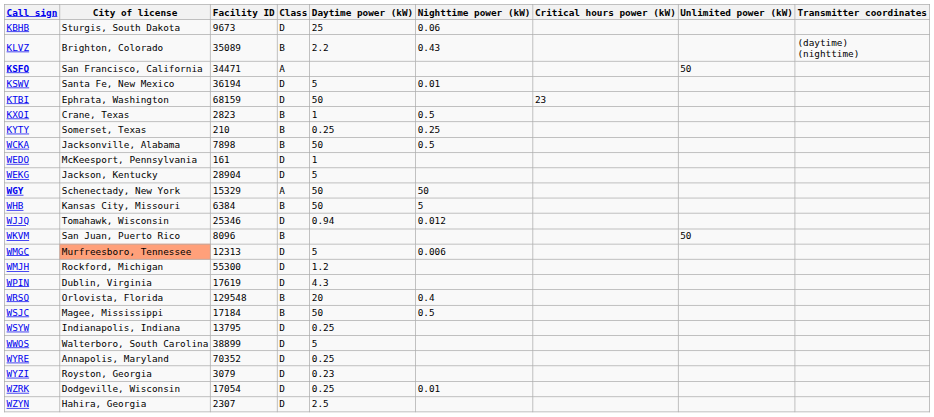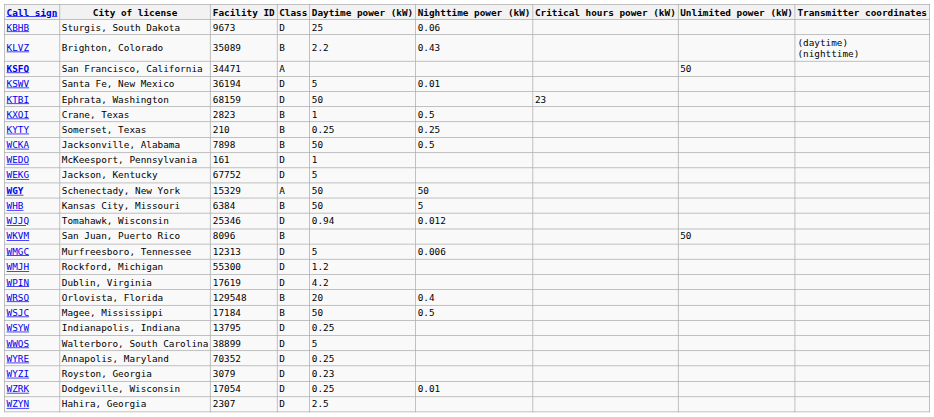WEKG | Facility ID: 28904 -> 67752
WMGC | City of license: lightsalmon background -> no background
WPIN | Daytime power (kW): 4.3 -> 4.2
